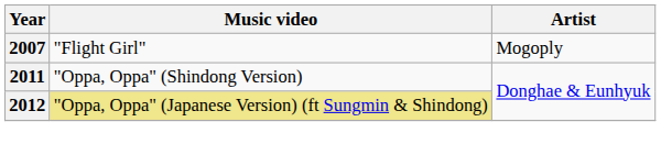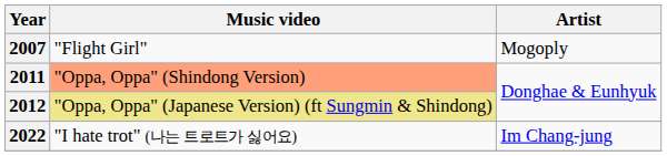2011 | Music video: no background -> lightsalmon background
+ row: 2022 | "I hate trot" (나는 트로트가 싫어요) | Im Chang-jung
